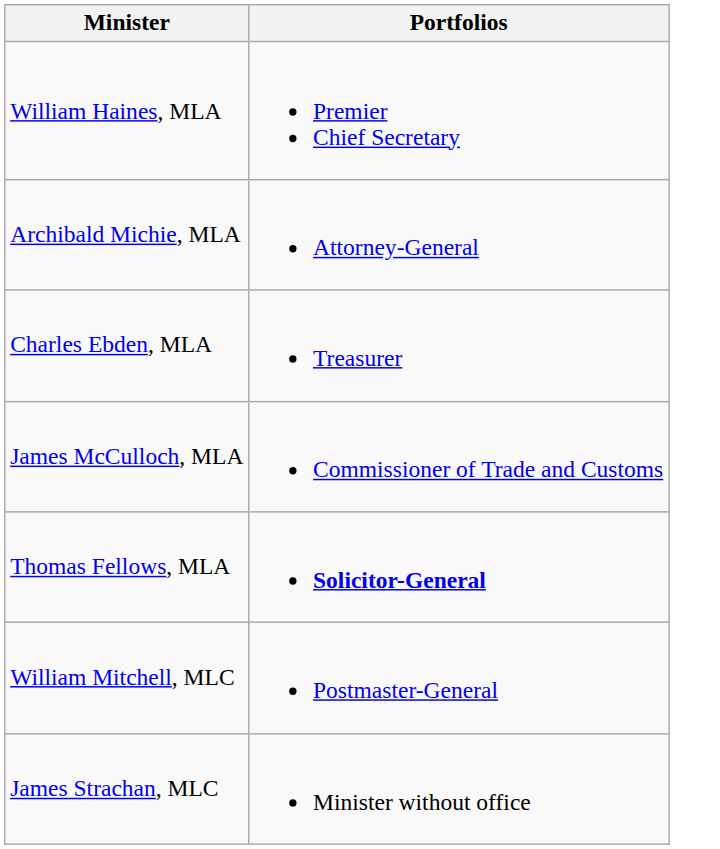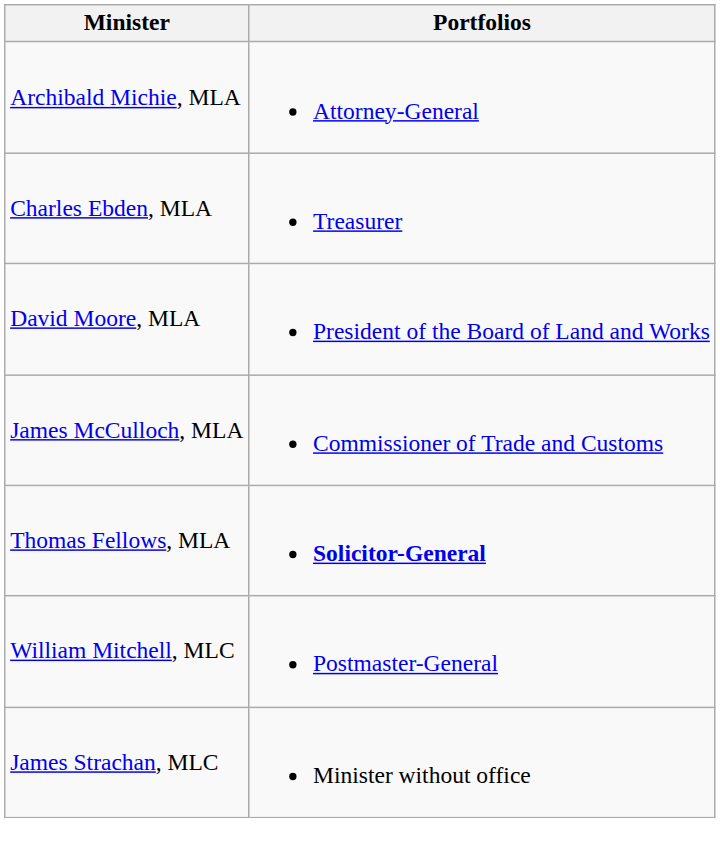- row: William Haines, MLA | Premier Chief Secretary
+ row: David Moore, MLA | President of the Board of Land and Works
